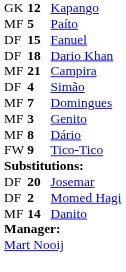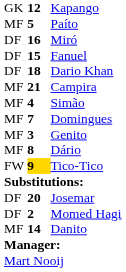+ row: DF | 16 | Miró
Simão | column 1: DF -> MF
Tico-Tico | column 2: no background -> gold background
